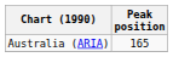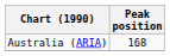Australia (ARIA) | Peak position: 165 -> 168
